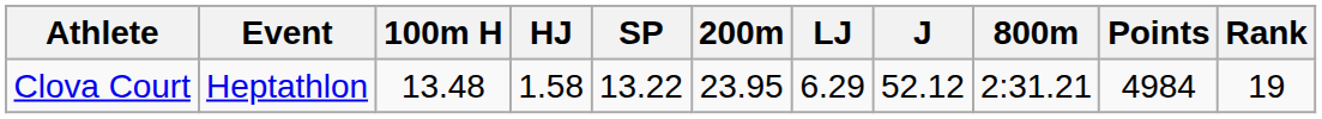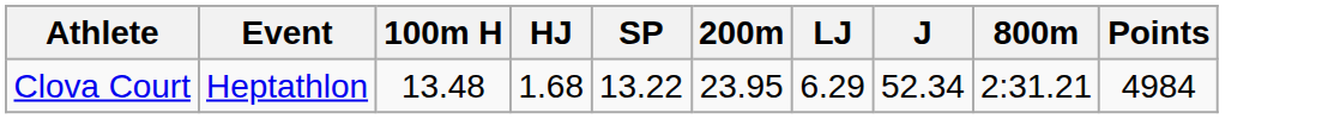- column: Rank | 19
Clova Court | HJ: 1.58 -> 1.68
Clova Court | J: 52.12 -> 52.34
